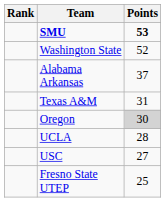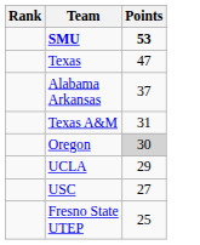- row: Washington State | 52
+ row: Texas | 47
UCLA | Points: 28 -> 29
